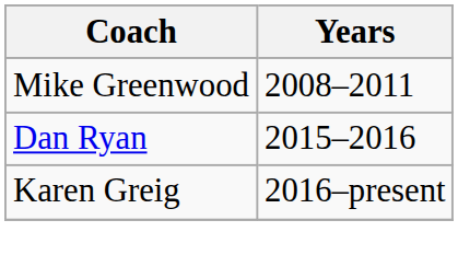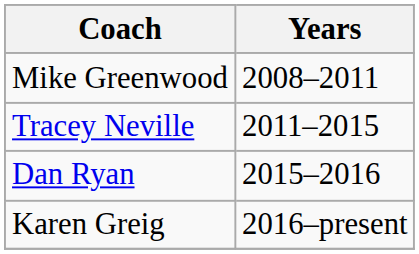+ row: Tracey Neville | 2011–2015
